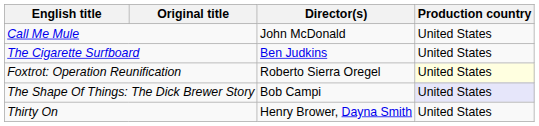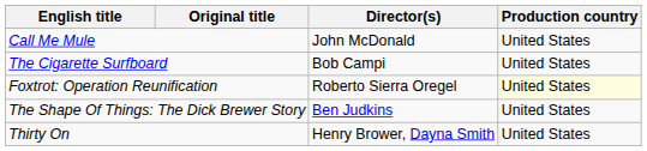The Cigarette Surfboard | Director(s): Ben Judkins -> Bob Campi
The Shape Of Things: The Dick Brewer Story | Director(s): Bob Campi -> Ben Judkins
The Shape Of Things: The Dick Brewer Story | Production country: lavender background -> no background
